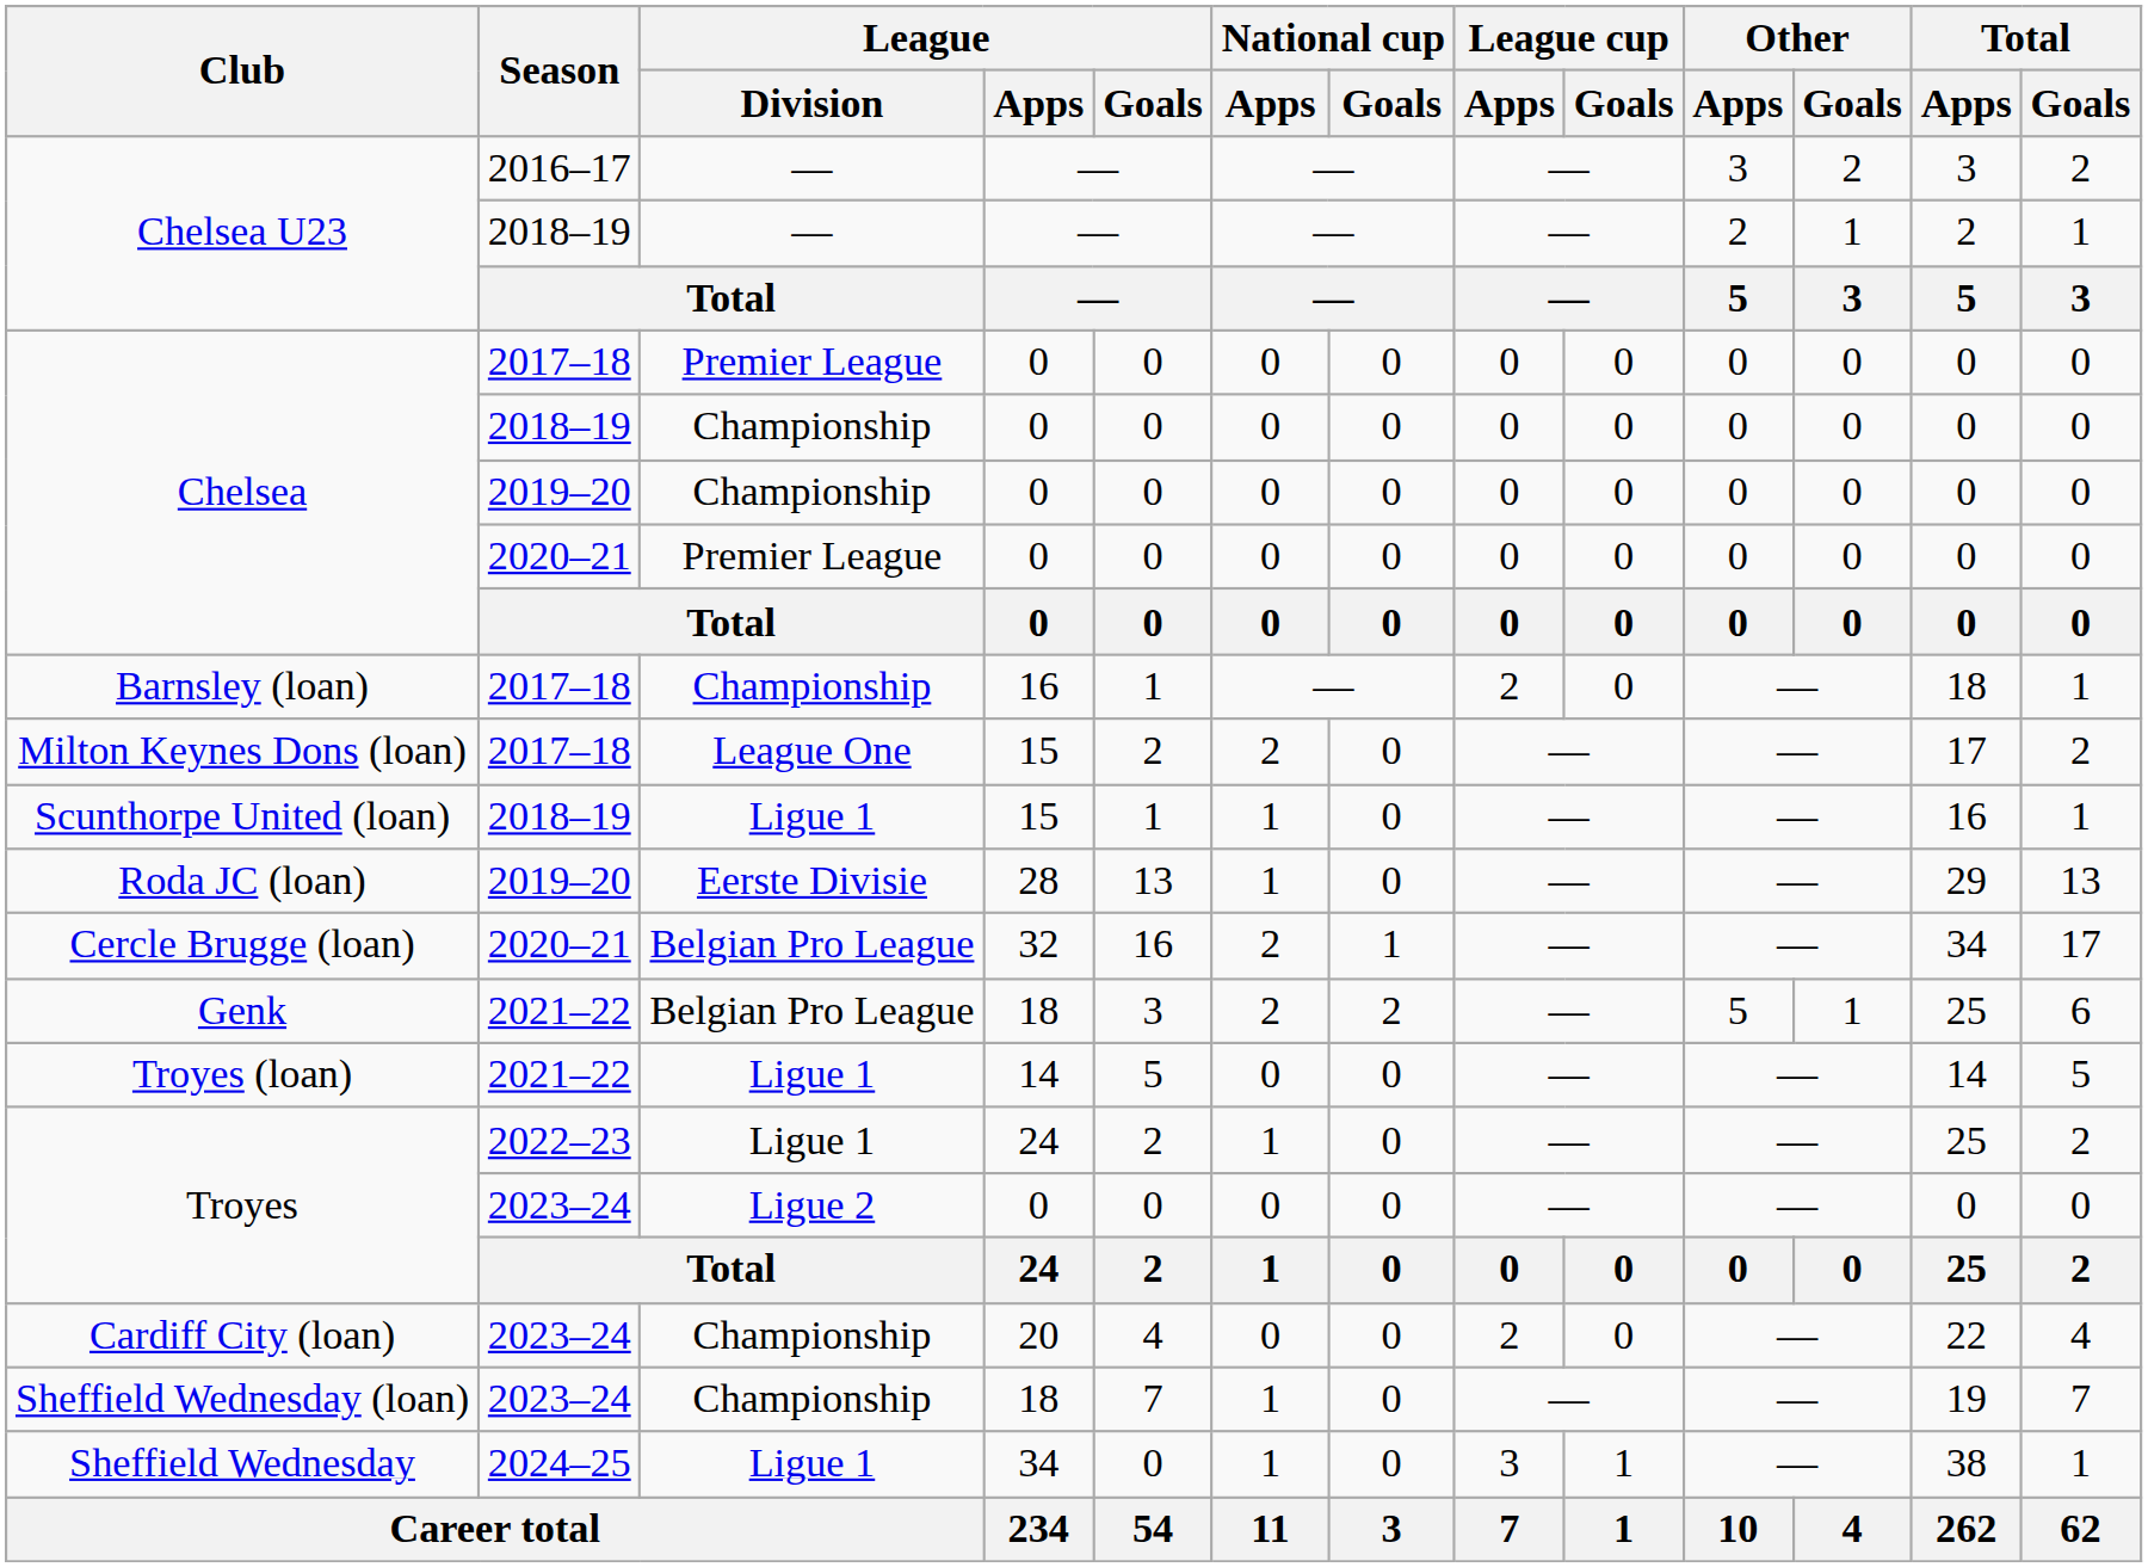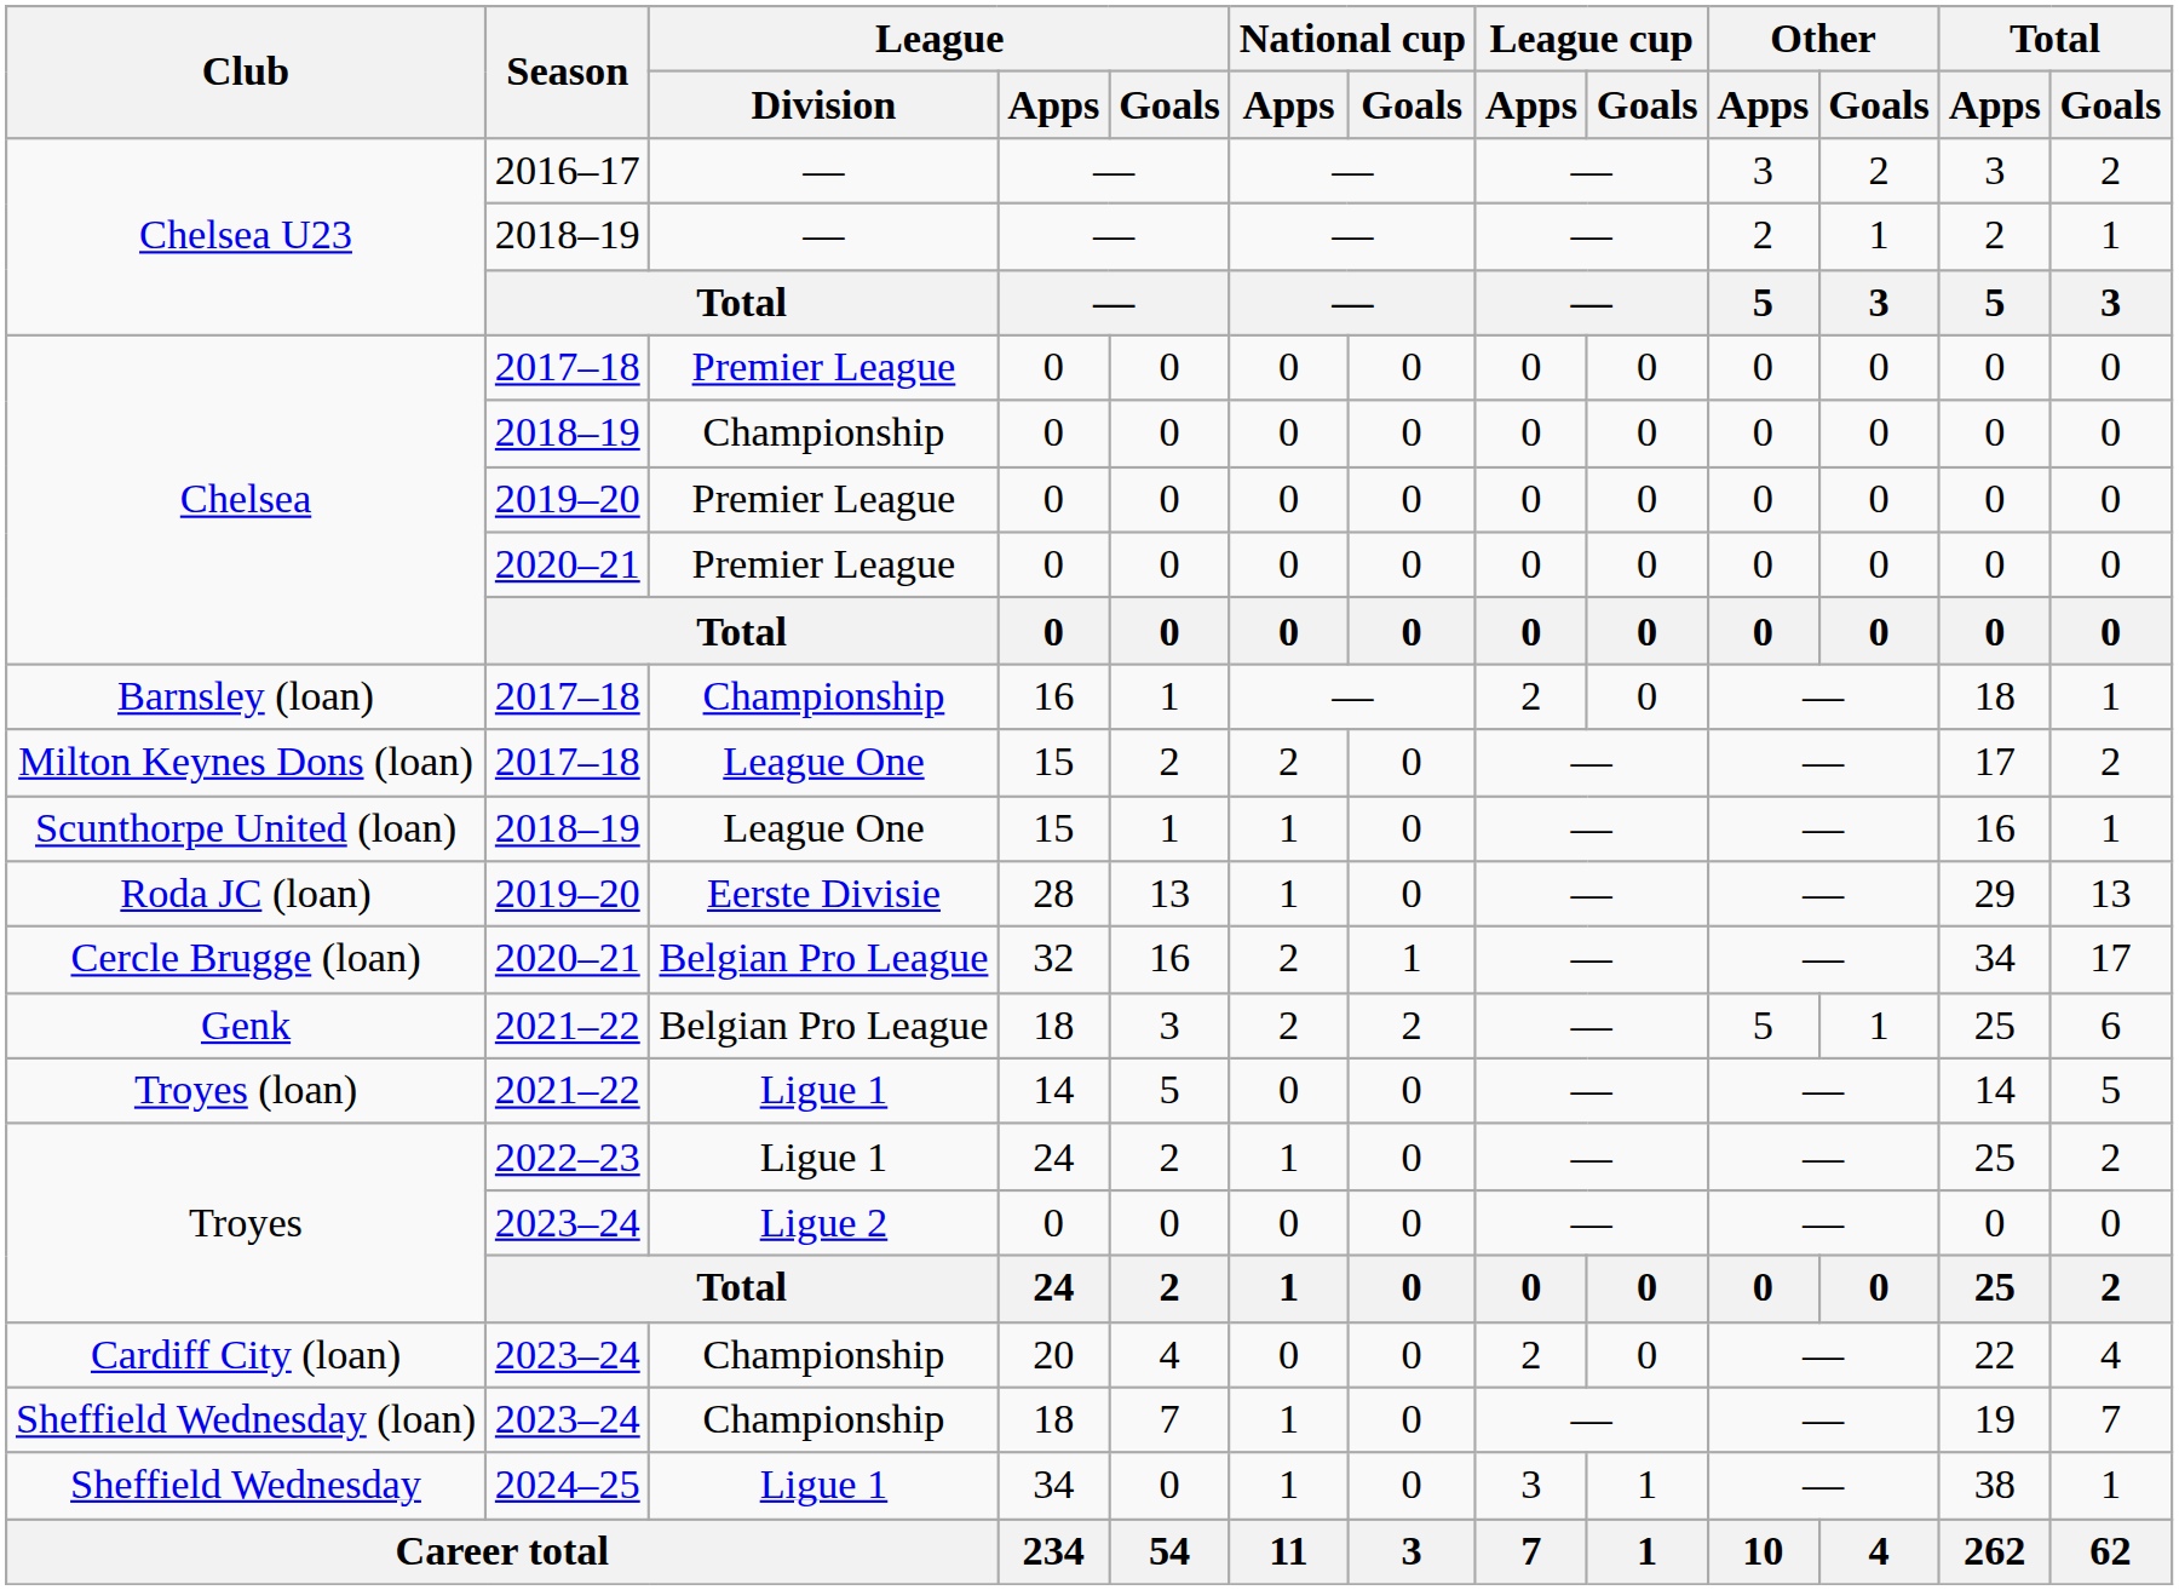Chelsea / 2019–20 | League / Division: Championship -> Premier League
Scunthorpe United (loan) | League / Division: Ligue 1 -> League One
